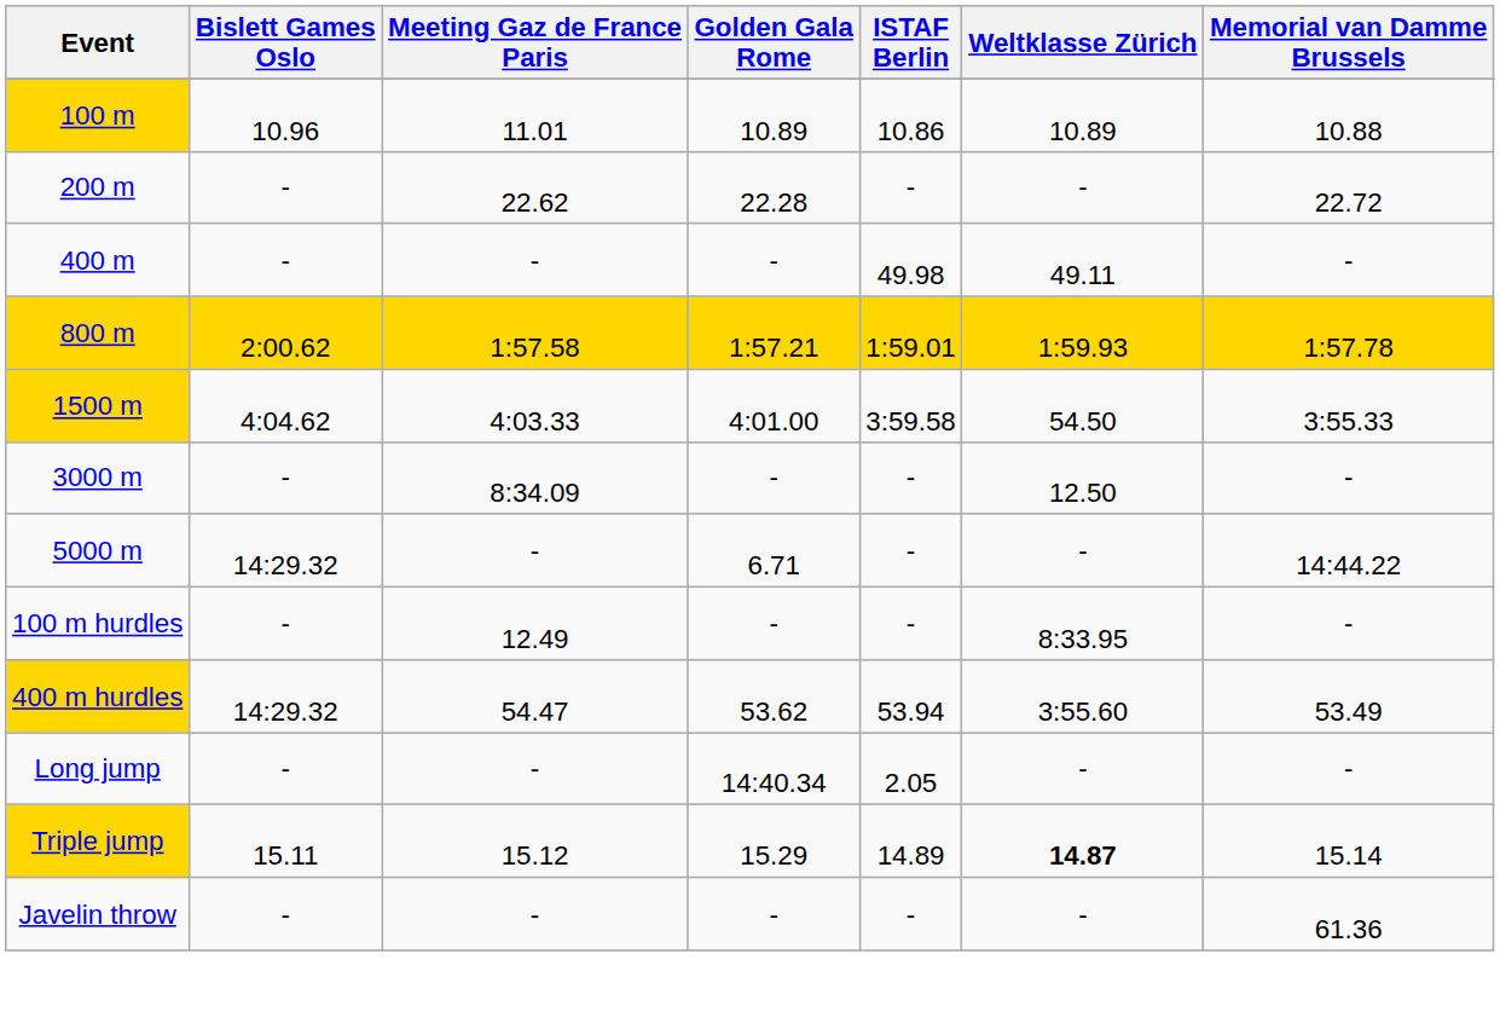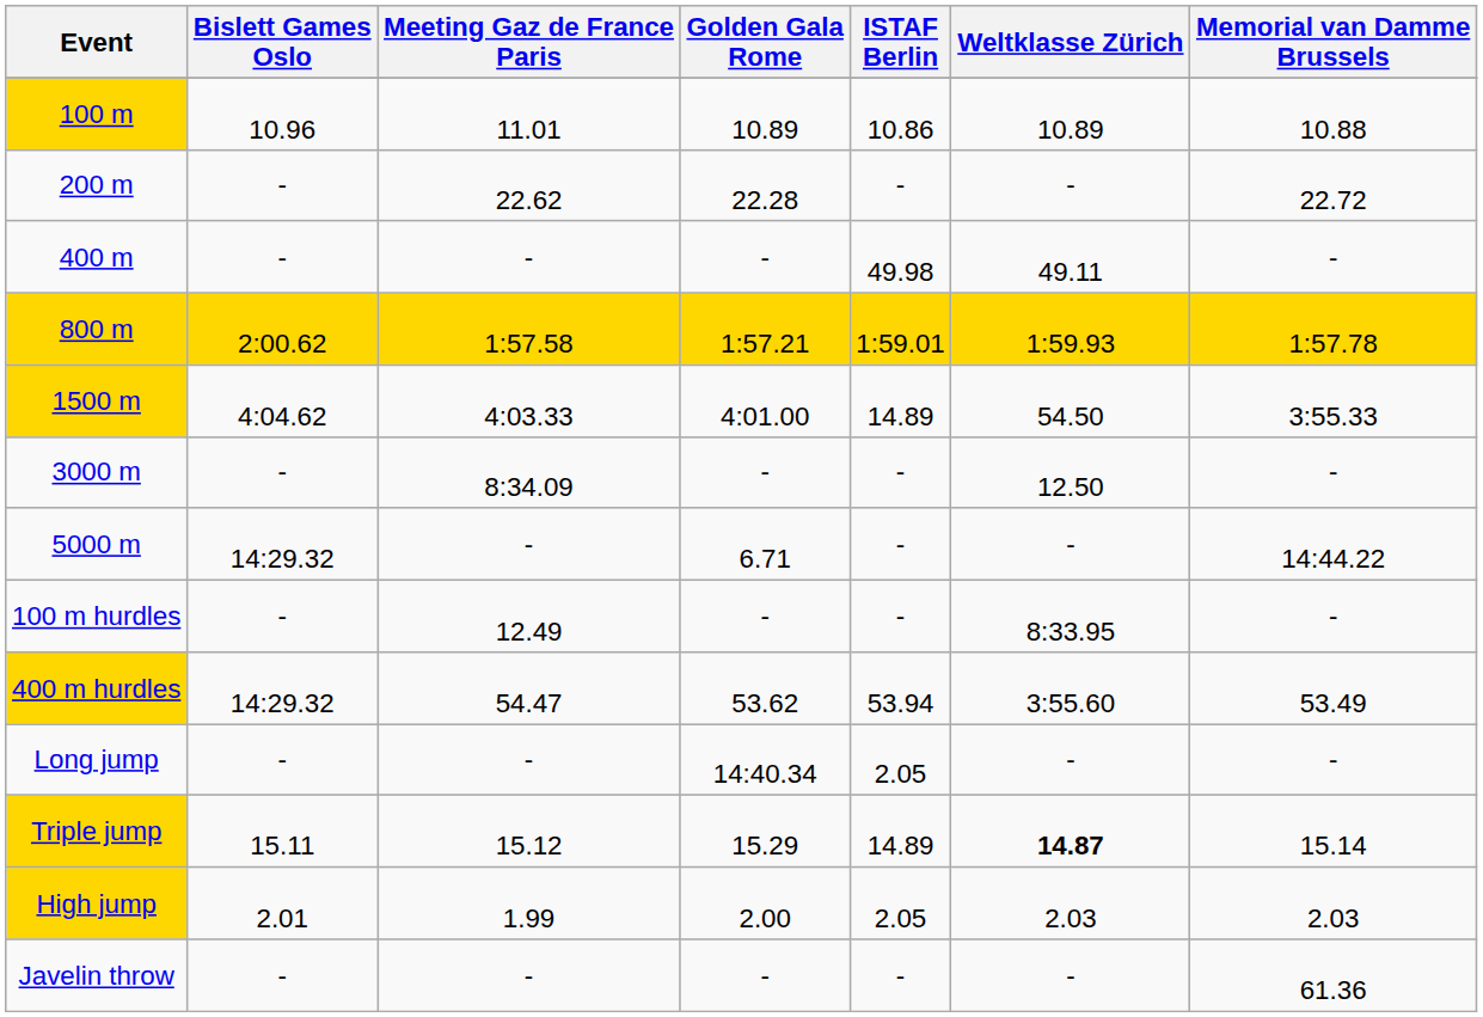1500 m | ISTAF Berlin: 3:59.58 -> 14.89
+ row: High jump | 2.01 | 1.99 | 2.00 | 2.05 | 2.03 | 2.03
